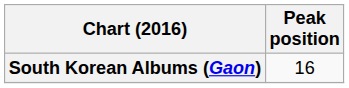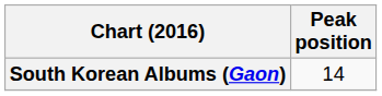South Korean Albums (Gaon) | Peak position: 16 -> 14
